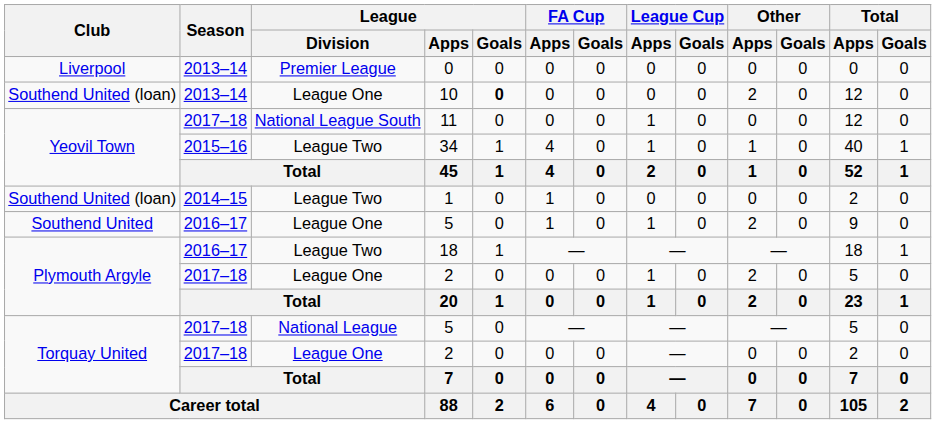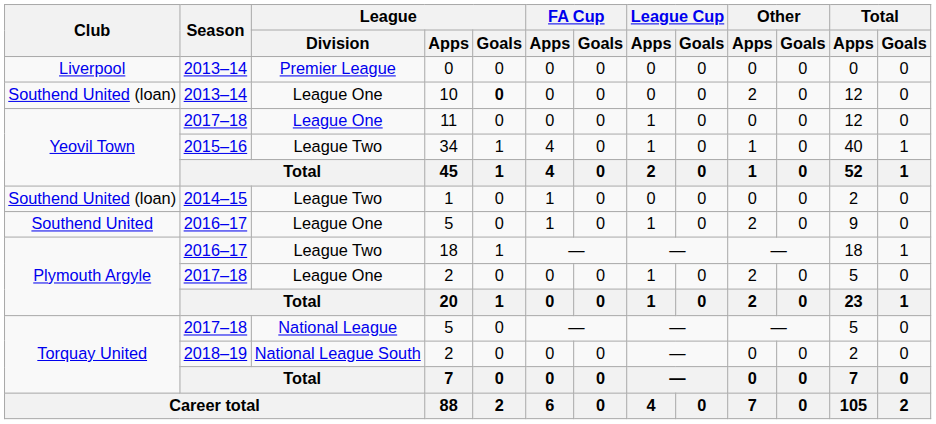11 | League / Division: National League South -> League One
Torquay United / 2 | Season: 2017–18 -> 2018–19
Torquay United / 2 | League / Division: League One -> National League South
